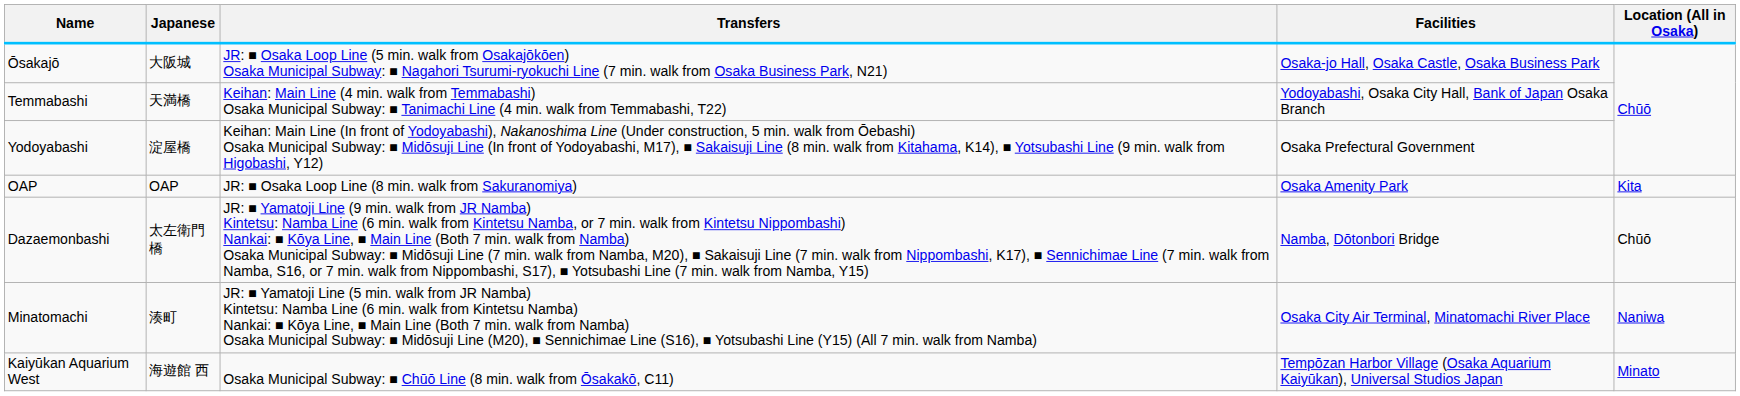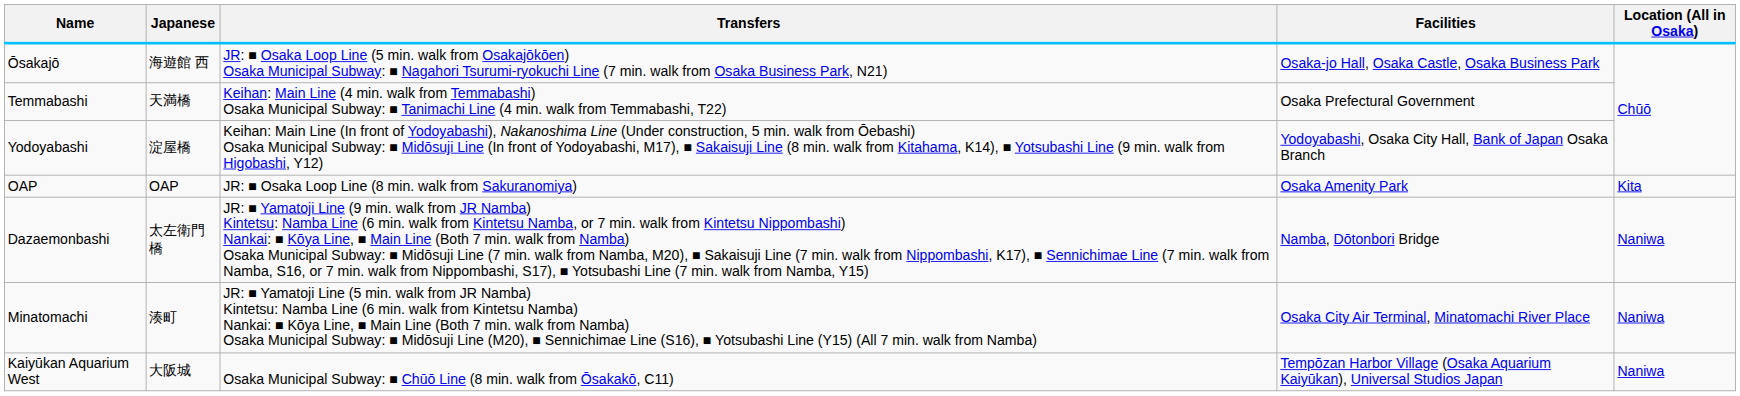Ōsakajō | Japanese: 大阪城 -> 海遊館 西
Temmabashi | Facilities: Yodoyabashi, Osaka City Hall, Bank of Japan Osaka Branch -> Osaka Prefectural Government
Yodoyabashi | Facilities: Osaka Prefectural Government -> Yodoyabashi, Osaka City Hall, Bank of Japan Osaka Branch
Dazaemonbashi | Location (All in Osaka): Chūō -> Naniwa
Kaiyūkan Aquarium West | Japanese: 海遊館 西 -> 大阪城
Kaiyūkan Aquarium West | Location (All in Osaka): Minato -> Naniwa
